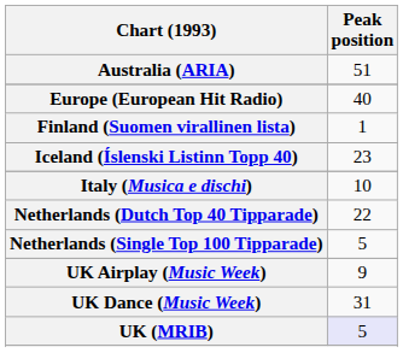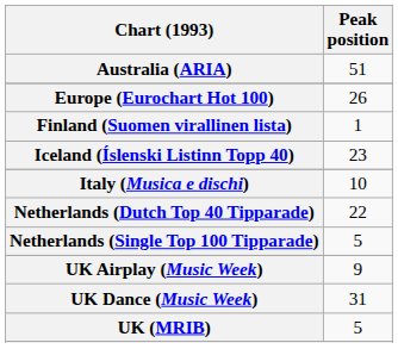+ row: Europe (Eurochart Hot 100) | 26
- row: Europe (European Hit Radio) | 40
UK (MRIB) | Peak position: lavender background -> no background
